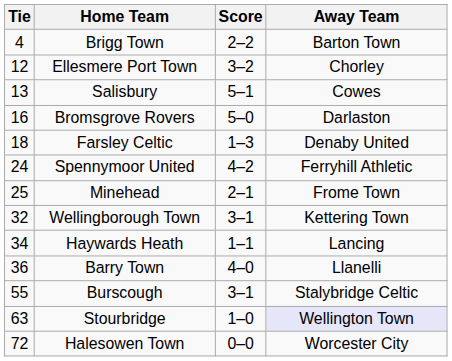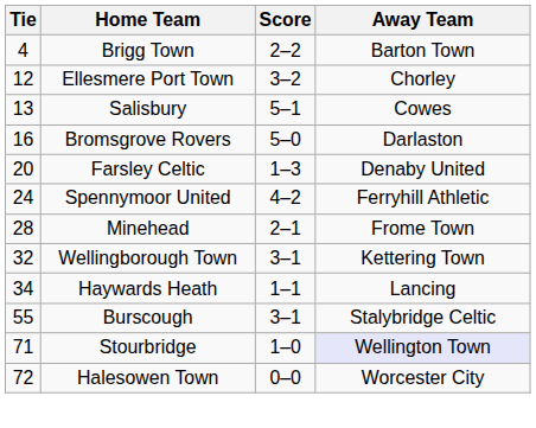Farsley Celtic | Tie: 18 -> 20
Minehead | Tie: 25 -> 28
- row: 36 | Barry Town | 4–0 | Llanelli
Stourbridge | Tie: 63 -> 71
